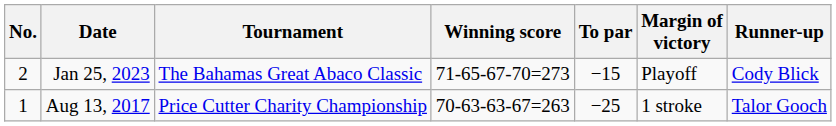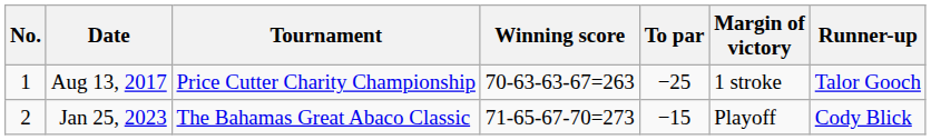rows swapped: Aug 13, 2017 <-> Jan 25, 2023
